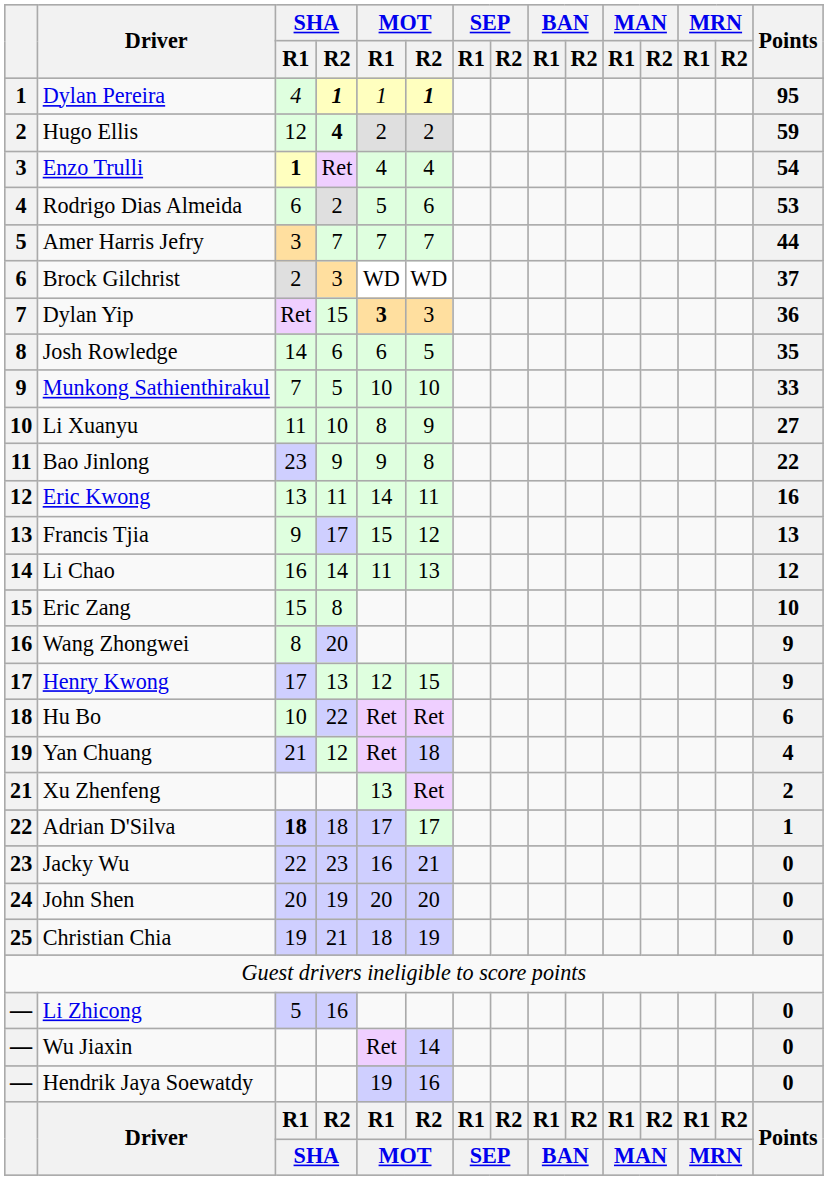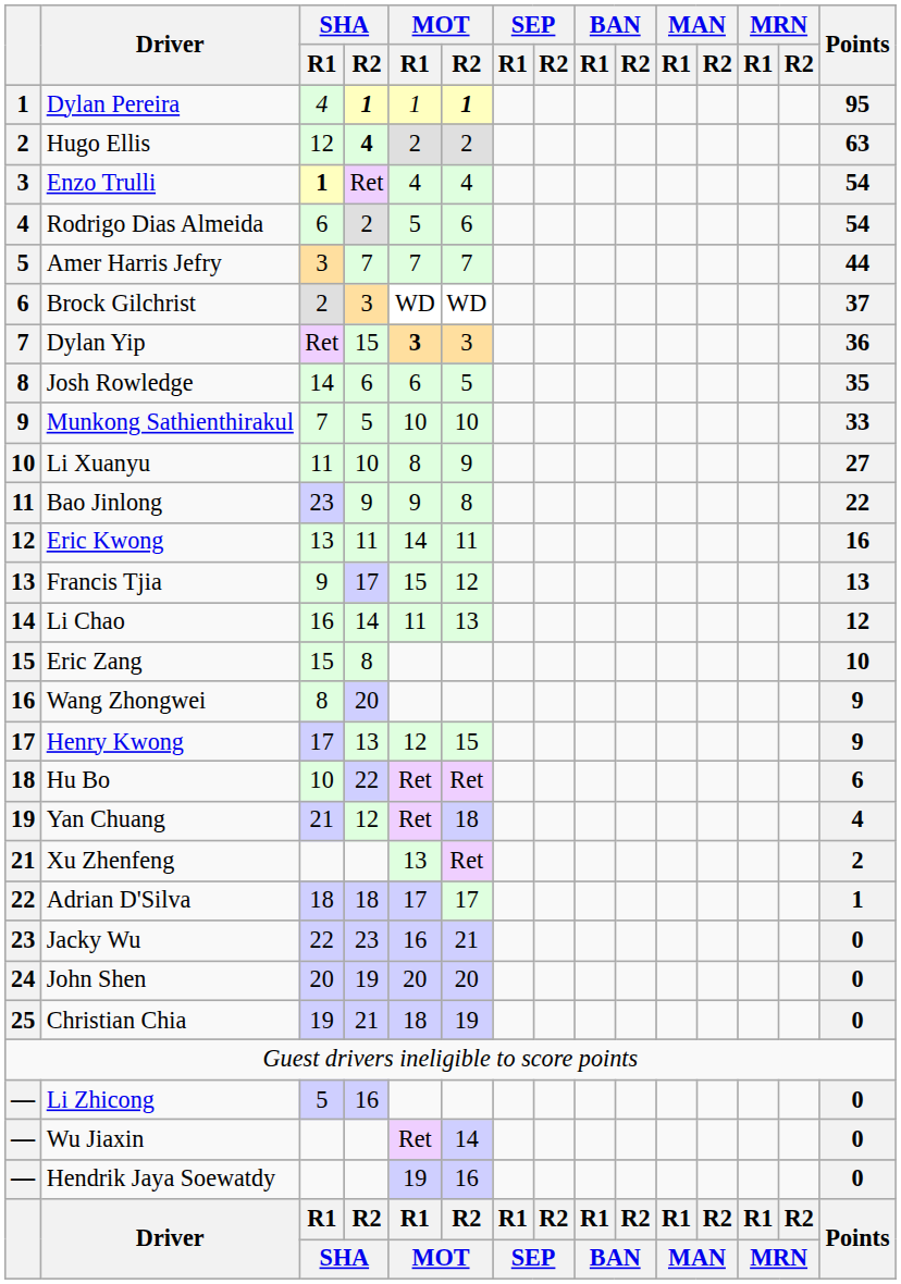Hugo Ellis | Points: 59 -> 63
Rodrigo Dias Almeida | Points: 53 -> 54
Adrian D'Silva | SHA / R1: bold -> normal
